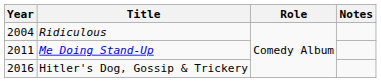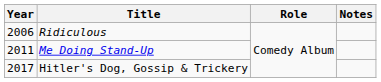Ridiculous | Year: 2004 -> 2006
Hitler's Dog, Gossip & Trickery | Year: 2016 -> 2017
